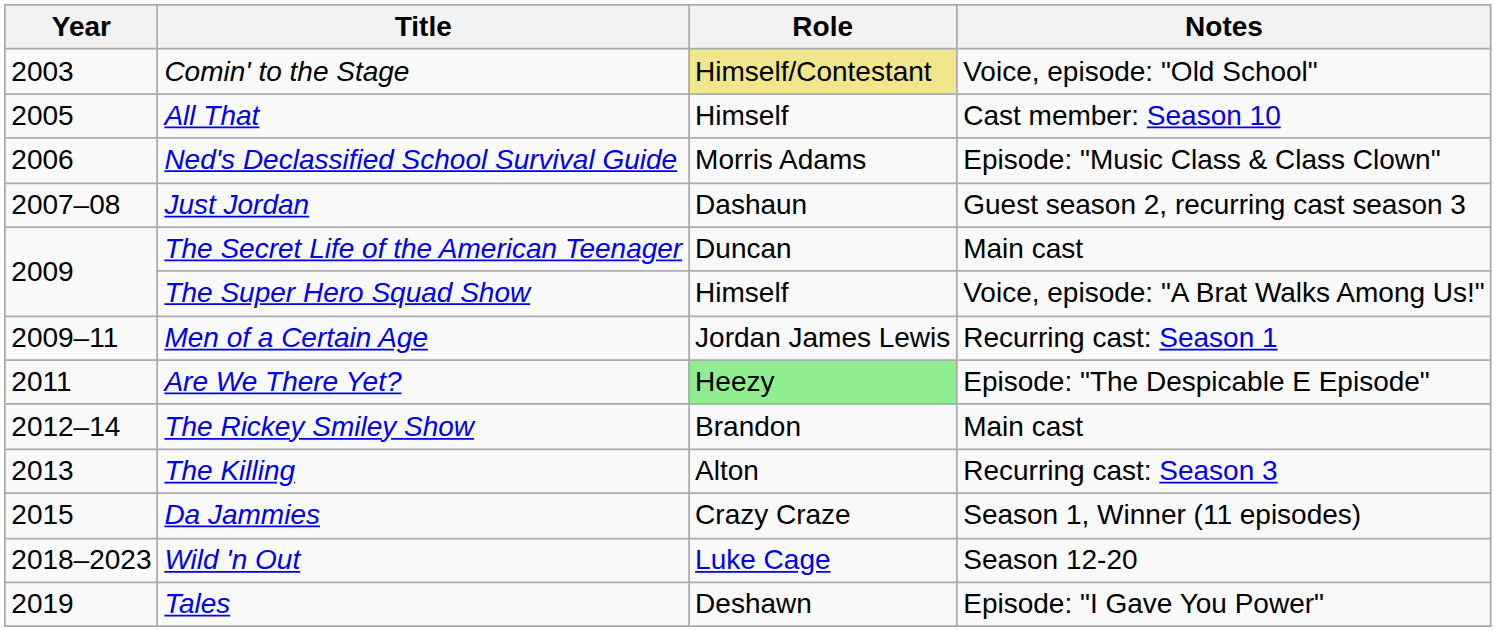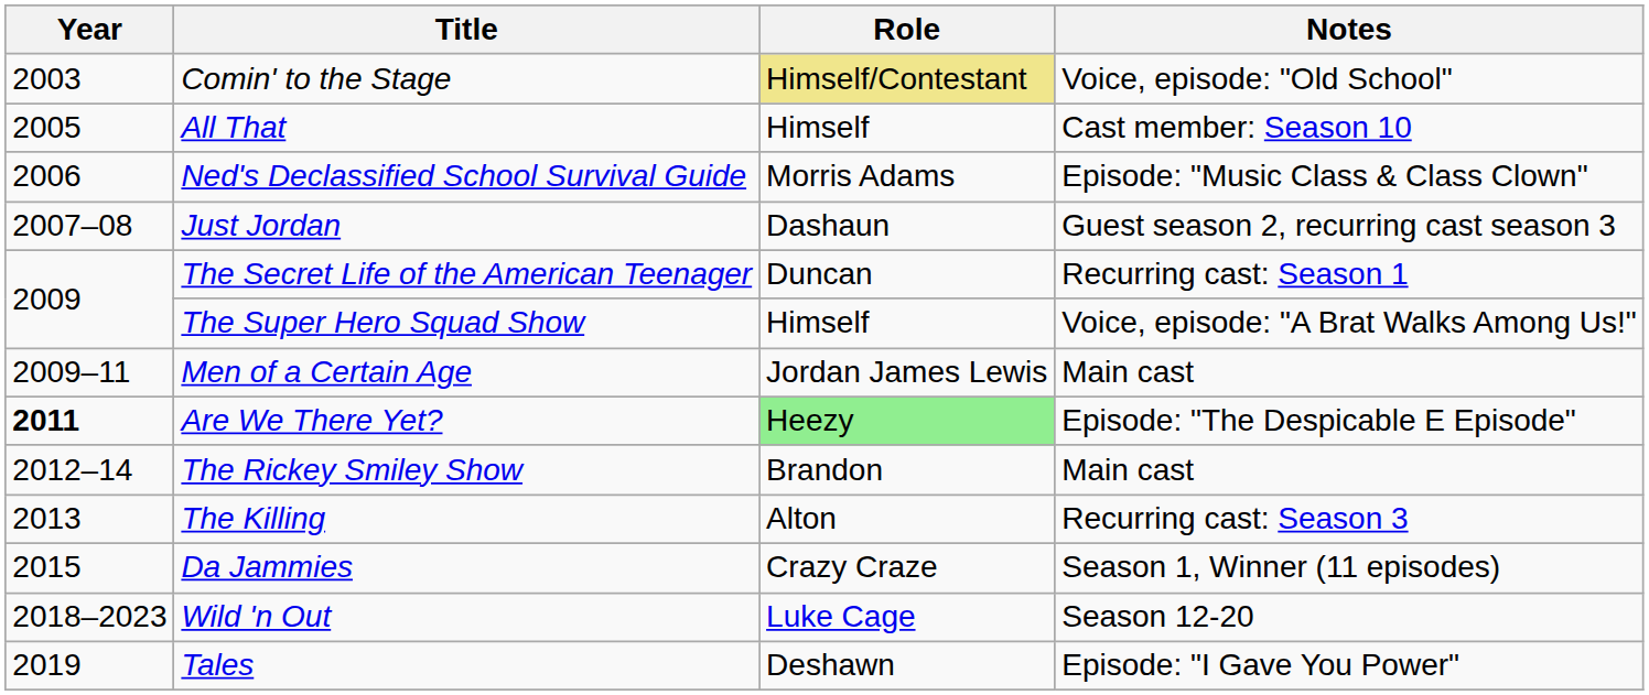The Secret Life of the American Teenager | Notes: Main cast -> Recurring cast: Season 1
Men of a Certain Age | Notes: Recurring cast: Season 1 -> Main cast
Are We There Yet? | Year: normal -> bold
